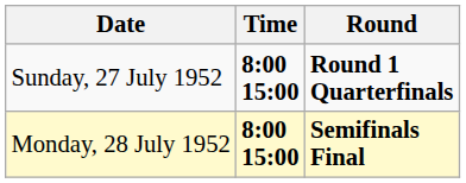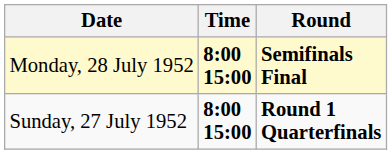rows swapped: Sunday, 27 July 1952 <-> Monday, 28 July 1952
